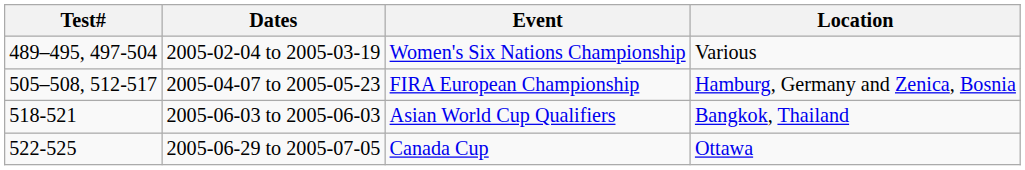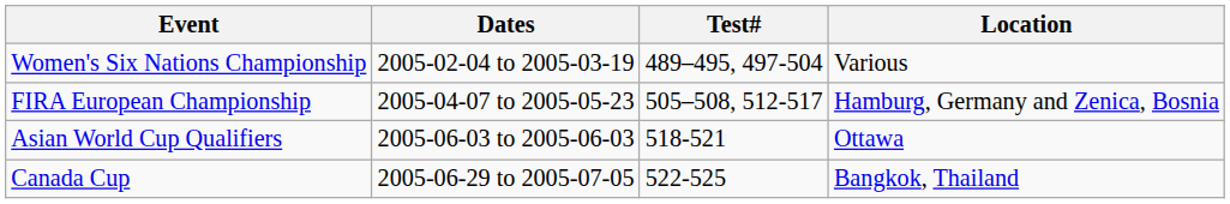columns swapped: Test# <-> Event
2005-06-03 to 2005-06-03 | Location: Bangkok, Thailand -> Ottawa
2005-06-29 to 2005-07-05 | Location: Ottawa -> Bangkok, Thailand
